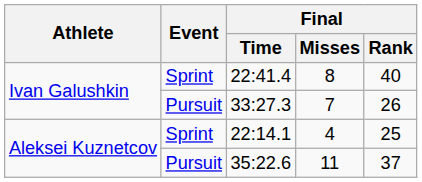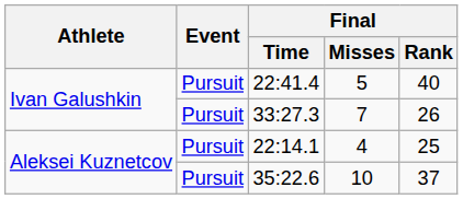22:41.4 | Event: Sprint -> Pursuit
22:41.4 | Final / Misses: 8 -> 5
22:14.1 | Event: Sprint -> Pursuit
35:22.6 | Final / Misses: 11 -> 10
